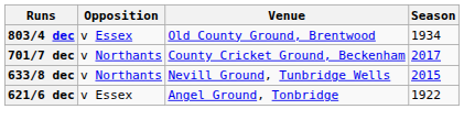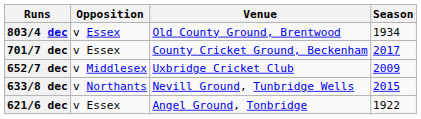701/7 dec | Opposition: v Northants -> v Essex
+ row: 652/7 dec | v Middlesex | Uxbridge Cricket Club | 2009
